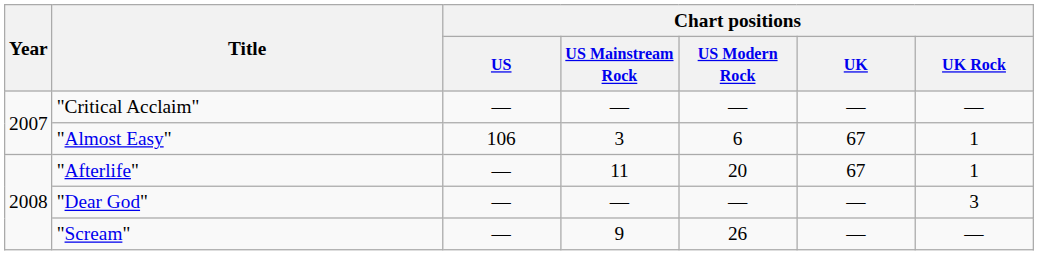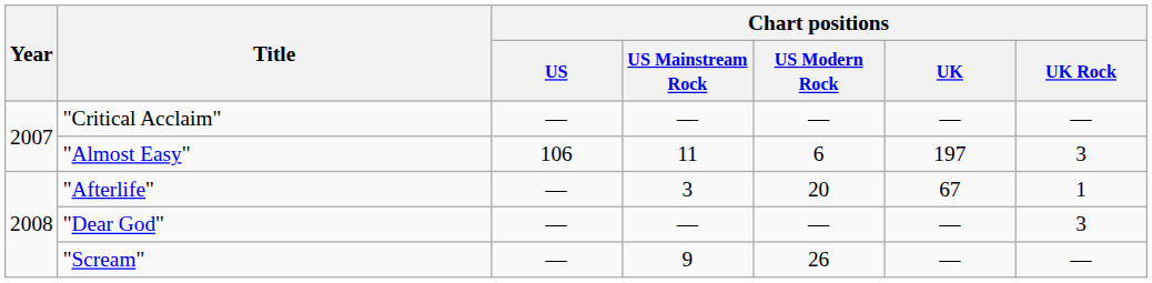"Almost Easy" | Chart positions / US Mainstream Rock: 3 -> 11
"Almost Easy" | Chart positions / UK: 67 -> 197
"Almost Easy" | Chart positions / UK Rock: 1 -> 3
"Afterlife" | Chart positions / US Mainstream Rock: 11 -> 3
